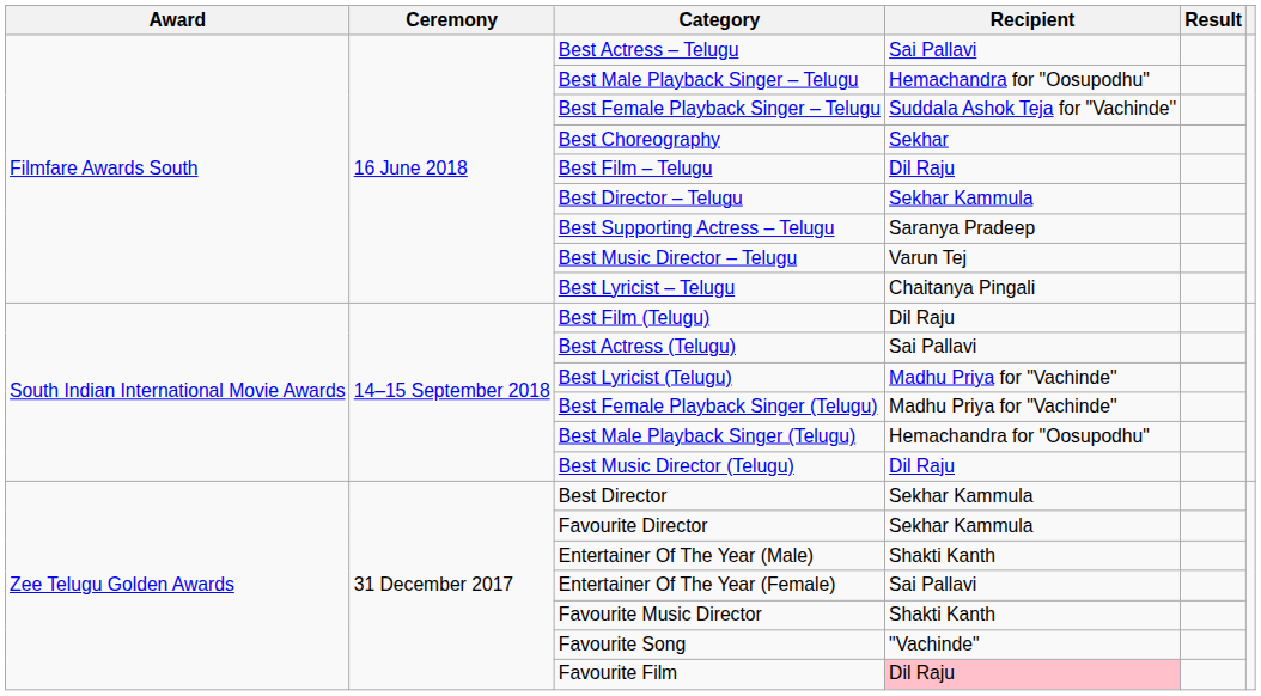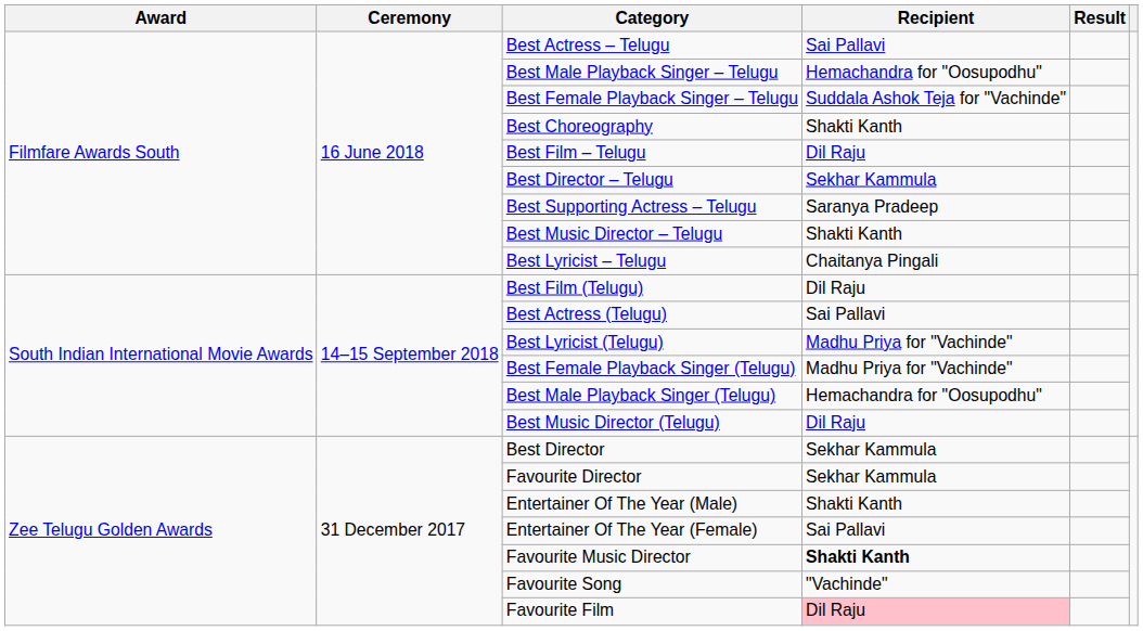Best Choreography | Recipient: Sekhar -> Shakti Kanth
Best Music Director – Telugu | Recipient: Varun Tej -> Shakti Kanth
Favourite Music Director | Recipient: normal -> bold
